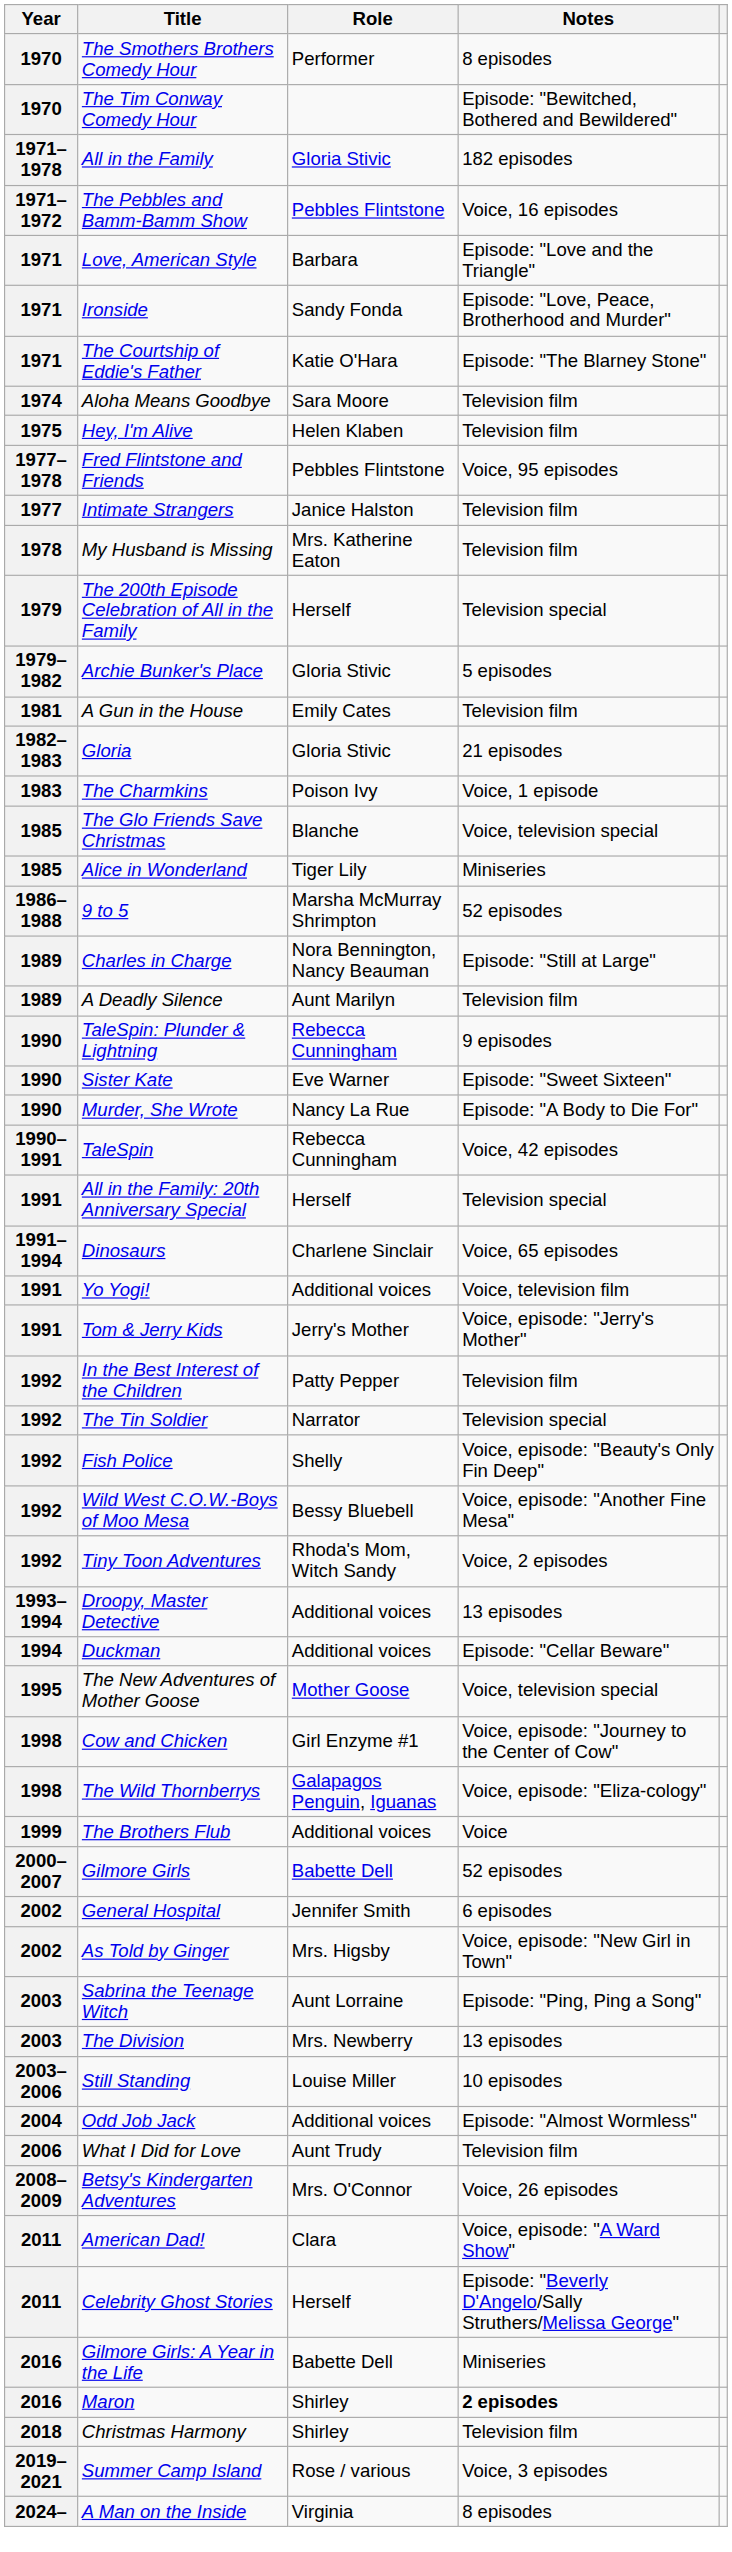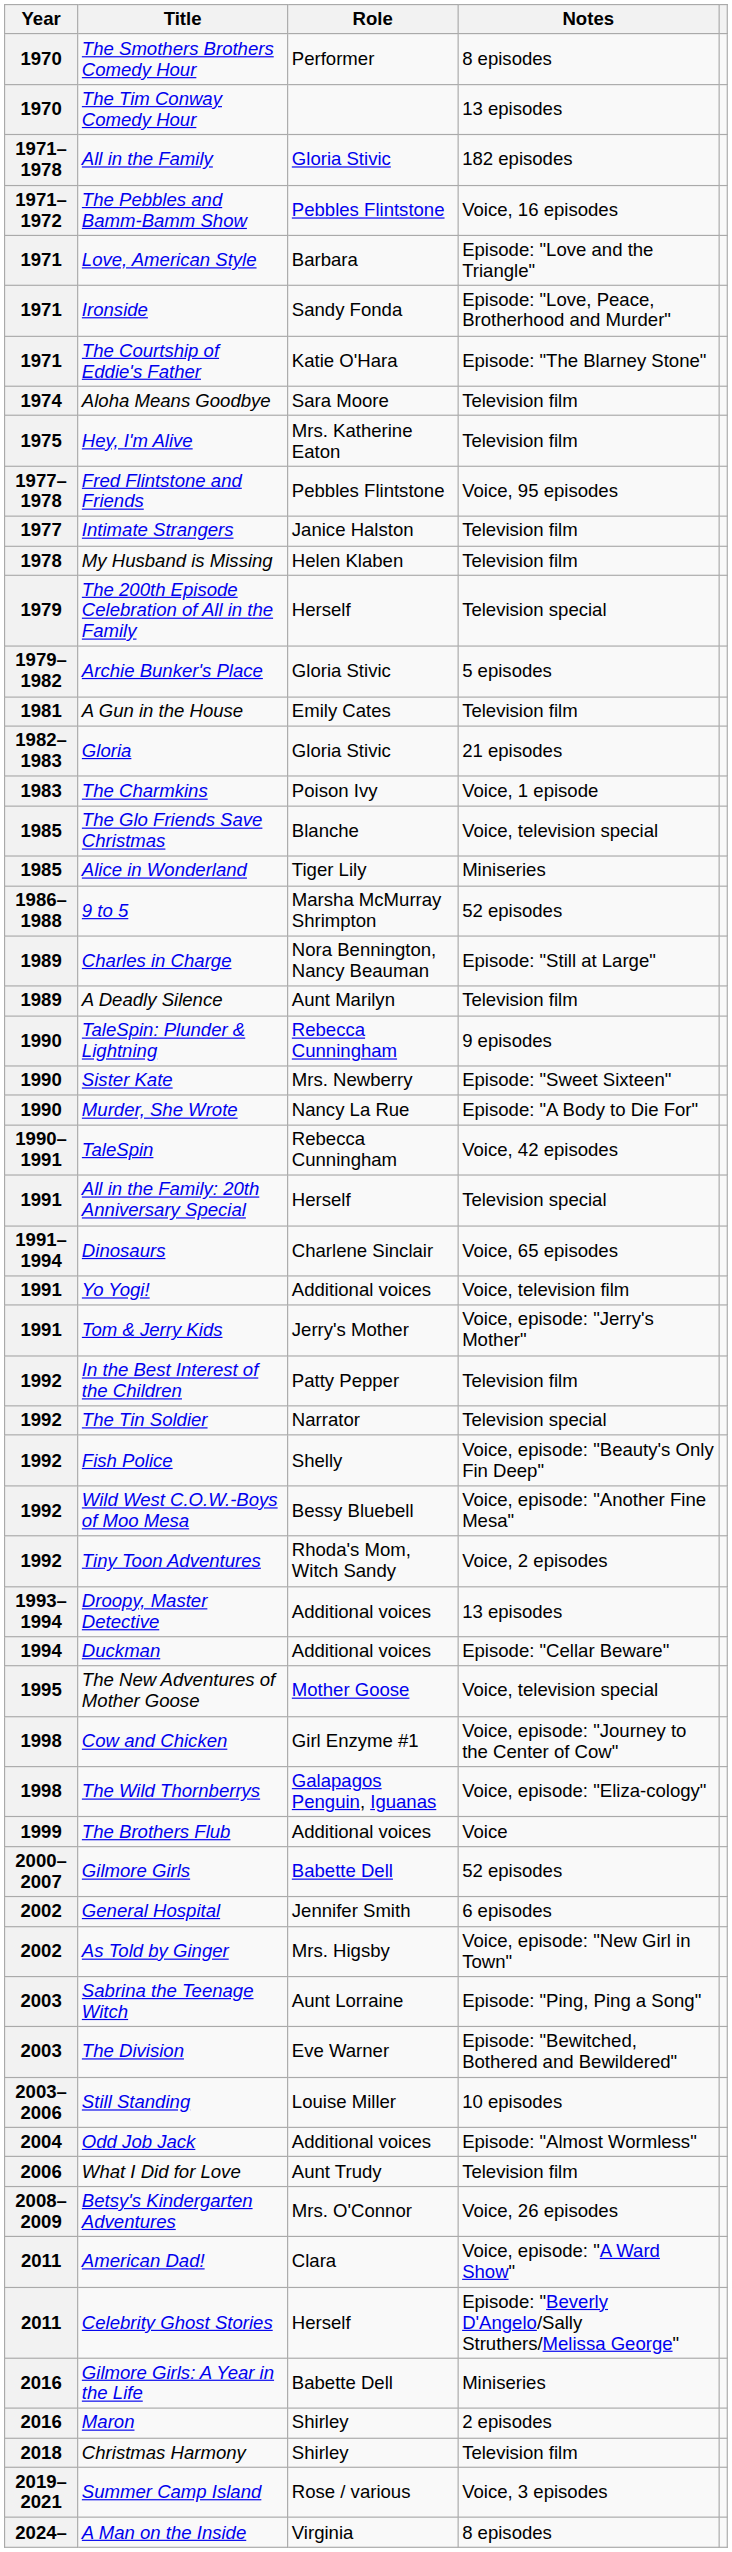The Tim Conway Comedy Hour | Notes: Episode: "Bewitched, Bothered and Bewildered" -> 13 episodes
Hey, I'm Alive | Role: Helen Klaben -> Mrs. Katherine Eaton
My Husband is Missing | Role: Mrs. Katherine Eaton -> Helen Klaben
Sister Kate | Role: Eve Warner -> Mrs. Newberry
The Division | Role: Mrs. Newberry -> Eve Warner
The Division | Notes: 13 episodes -> Episode: "Bewitched, Bothered and Bewildered"
Maron | Notes: bold -> normal
